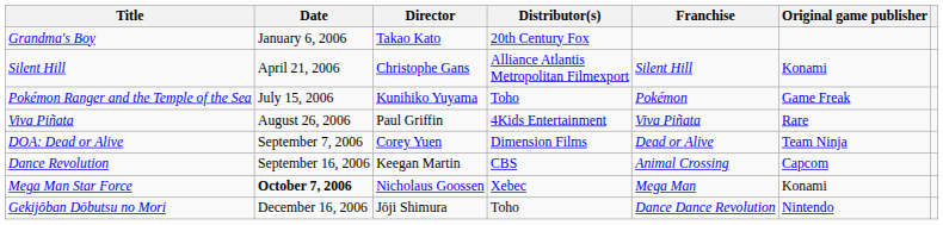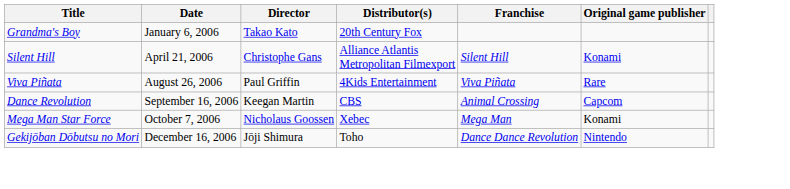- row: Pokémon Ranger and the Temple of the Sea | July 15, 2006 | Kunihiko Yuyama | Toho | Pokémon | Game Freak
- row: DOA: Dead or Alive | September 7, 2006 | Corey Yuen | Dimension Films | Dead or Alive | Team Ninja
Mega Man Star Force | Date: bold -> normal
